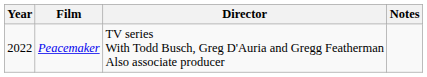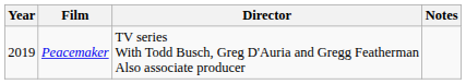Peacemaker | Year: 2022 -> 2019
